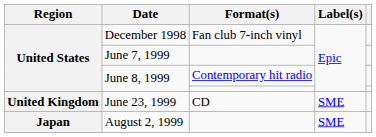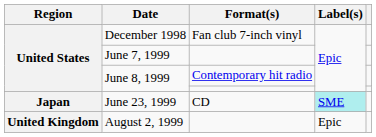June 23, 1999 | Region: United Kingdom -> Japan
June 23, 1999 | Label(s): no background -> paleturquoise background
August 2, 1999 | Region: Japan -> United Kingdom
August 2, 1999 | Label(s): SME -> Epic
